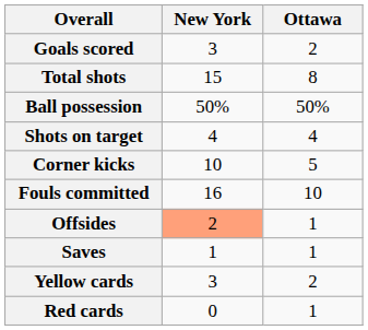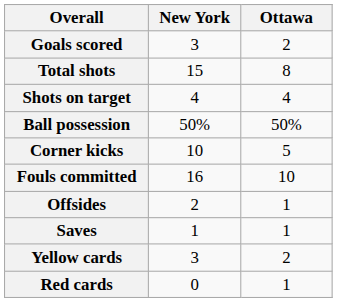rows swapped: Shots on target <-> Ball possession
Offsides | New York: lightsalmon background -> no background
